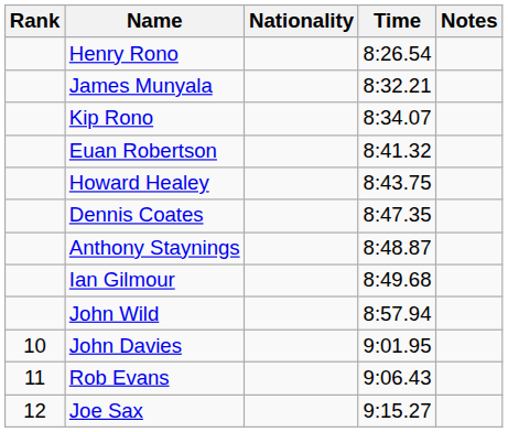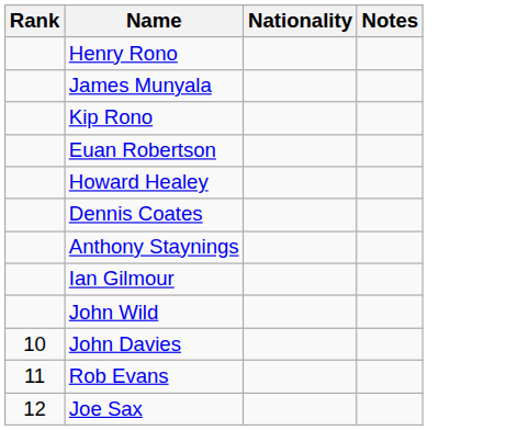- column: Time | 8:26.54 | 8:32.21 | 8:34.07 | 8:41.32 | 8:43.75 | 8:47.35 | 8:48.87 | 8:49.68 | 8:57.94 | 9:01.95 | 9:06.43 | 9:15.27
